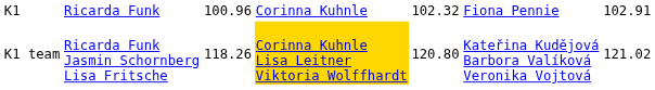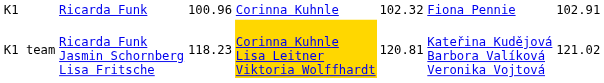K1 team | column 3: 118.26 -> 118.23
K1 team | column 5: 120.80 -> 120.81
